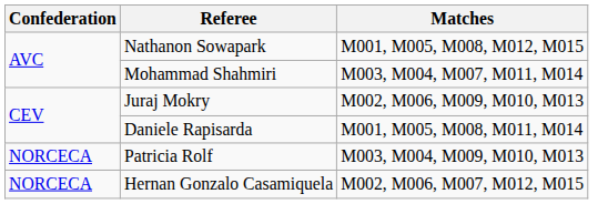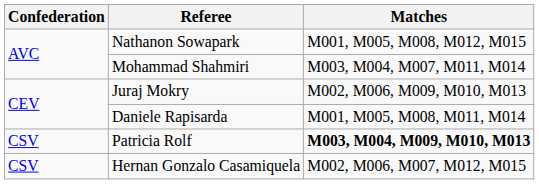Patricia Rolf | Confederation: NORCECA -> CSV
Patricia Rolf | Matches: normal -> bold
Hernan Gonzalo Casamiquela | Confederation: NORCECA -> CSV
